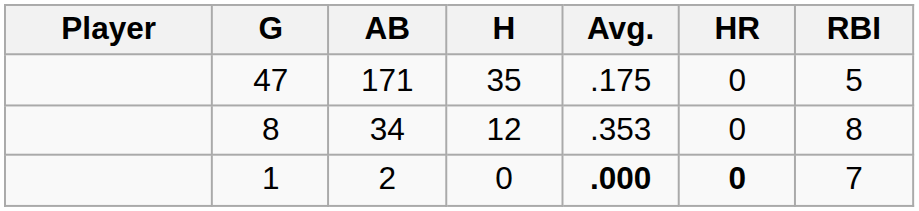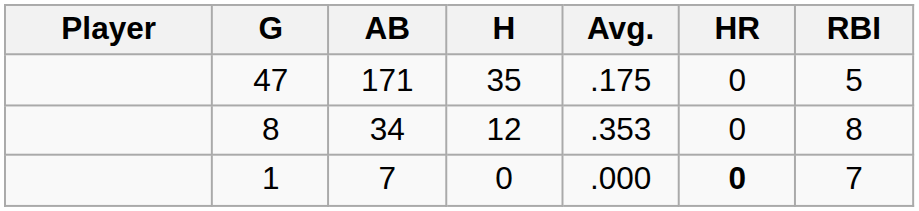1 | AB: 2 -> 7
1 | Avg.: bold -> normal
